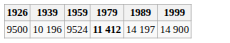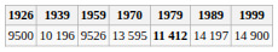+ column: 1970 | 13 595
9500 | 1959: 9524 -> 9526
